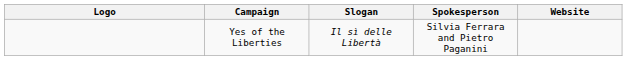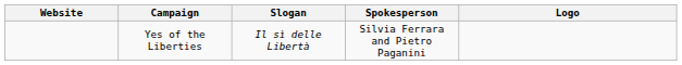columns swapped: Logo <-> Website
